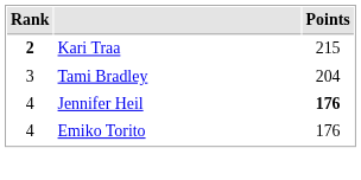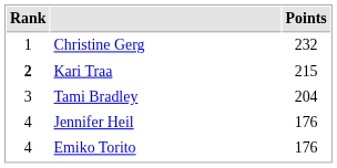+ row: 1 | Christine Gerg | 232
Jennifer Heil | Points: bold -> normal
